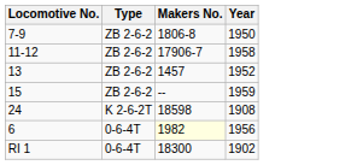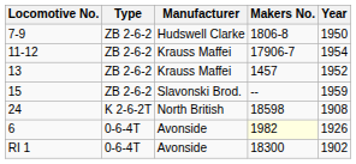+ column: Manufacturer | Hudswell Clarke | Krauss Maffei | Krauss Maffei | Slavonski Brod. | North British | Avonside | Avonside
11-12 | Year: 1958 -> 1954
6 | Year: 1956 -> 1926
